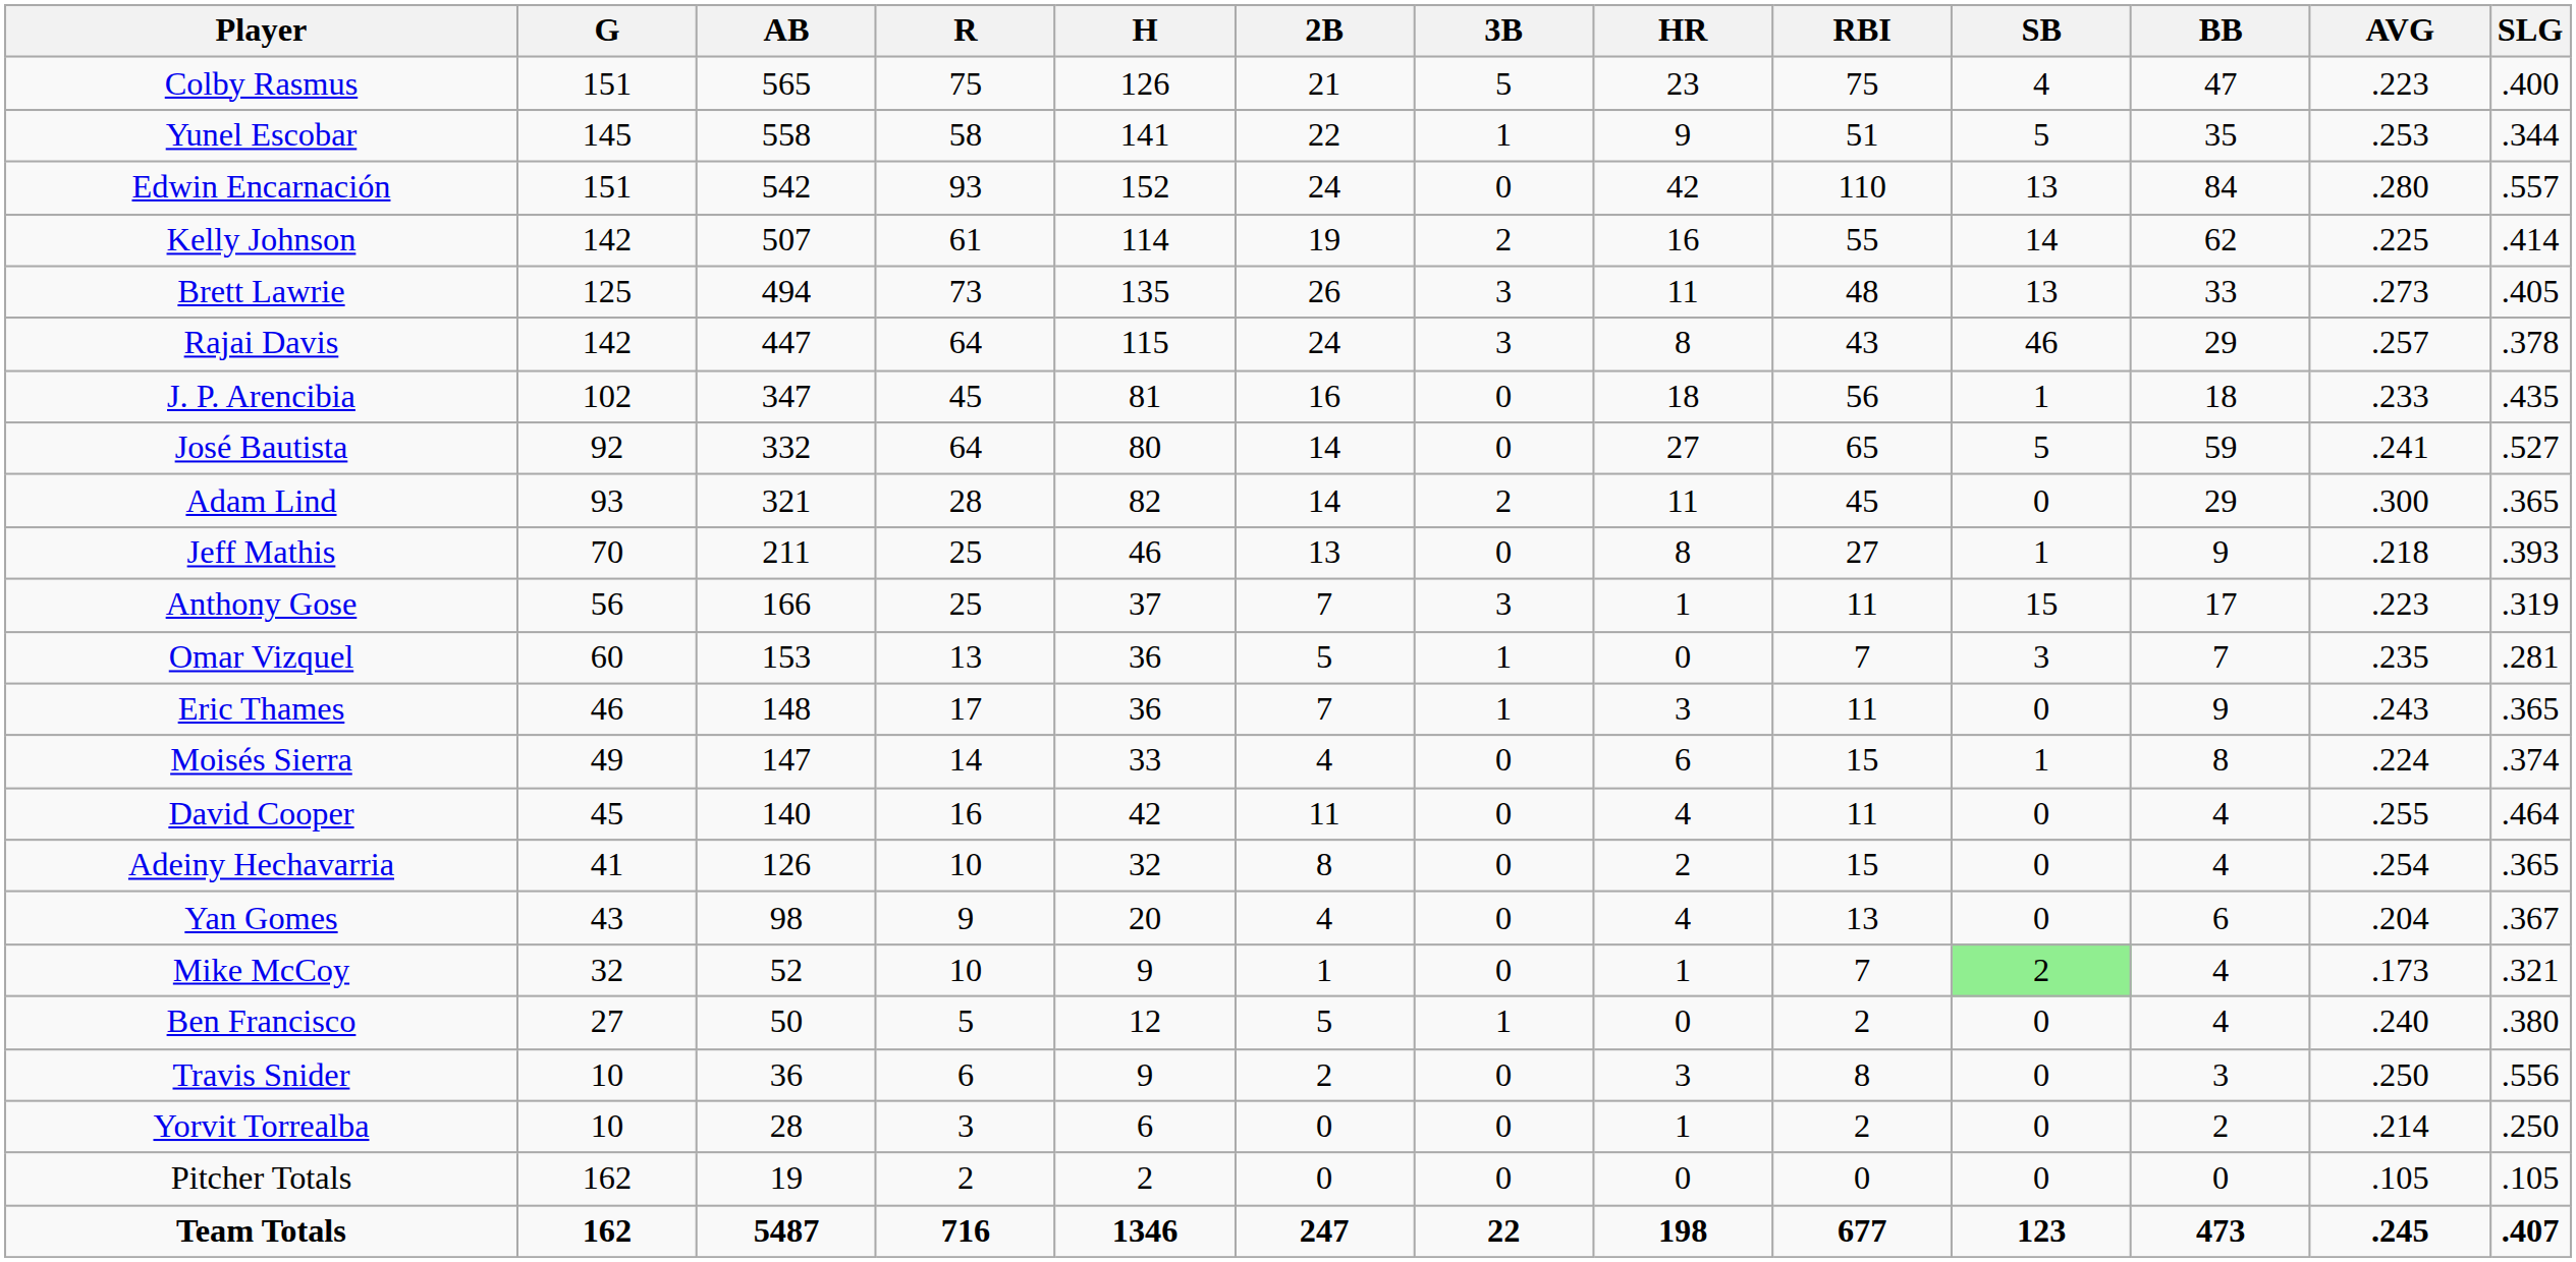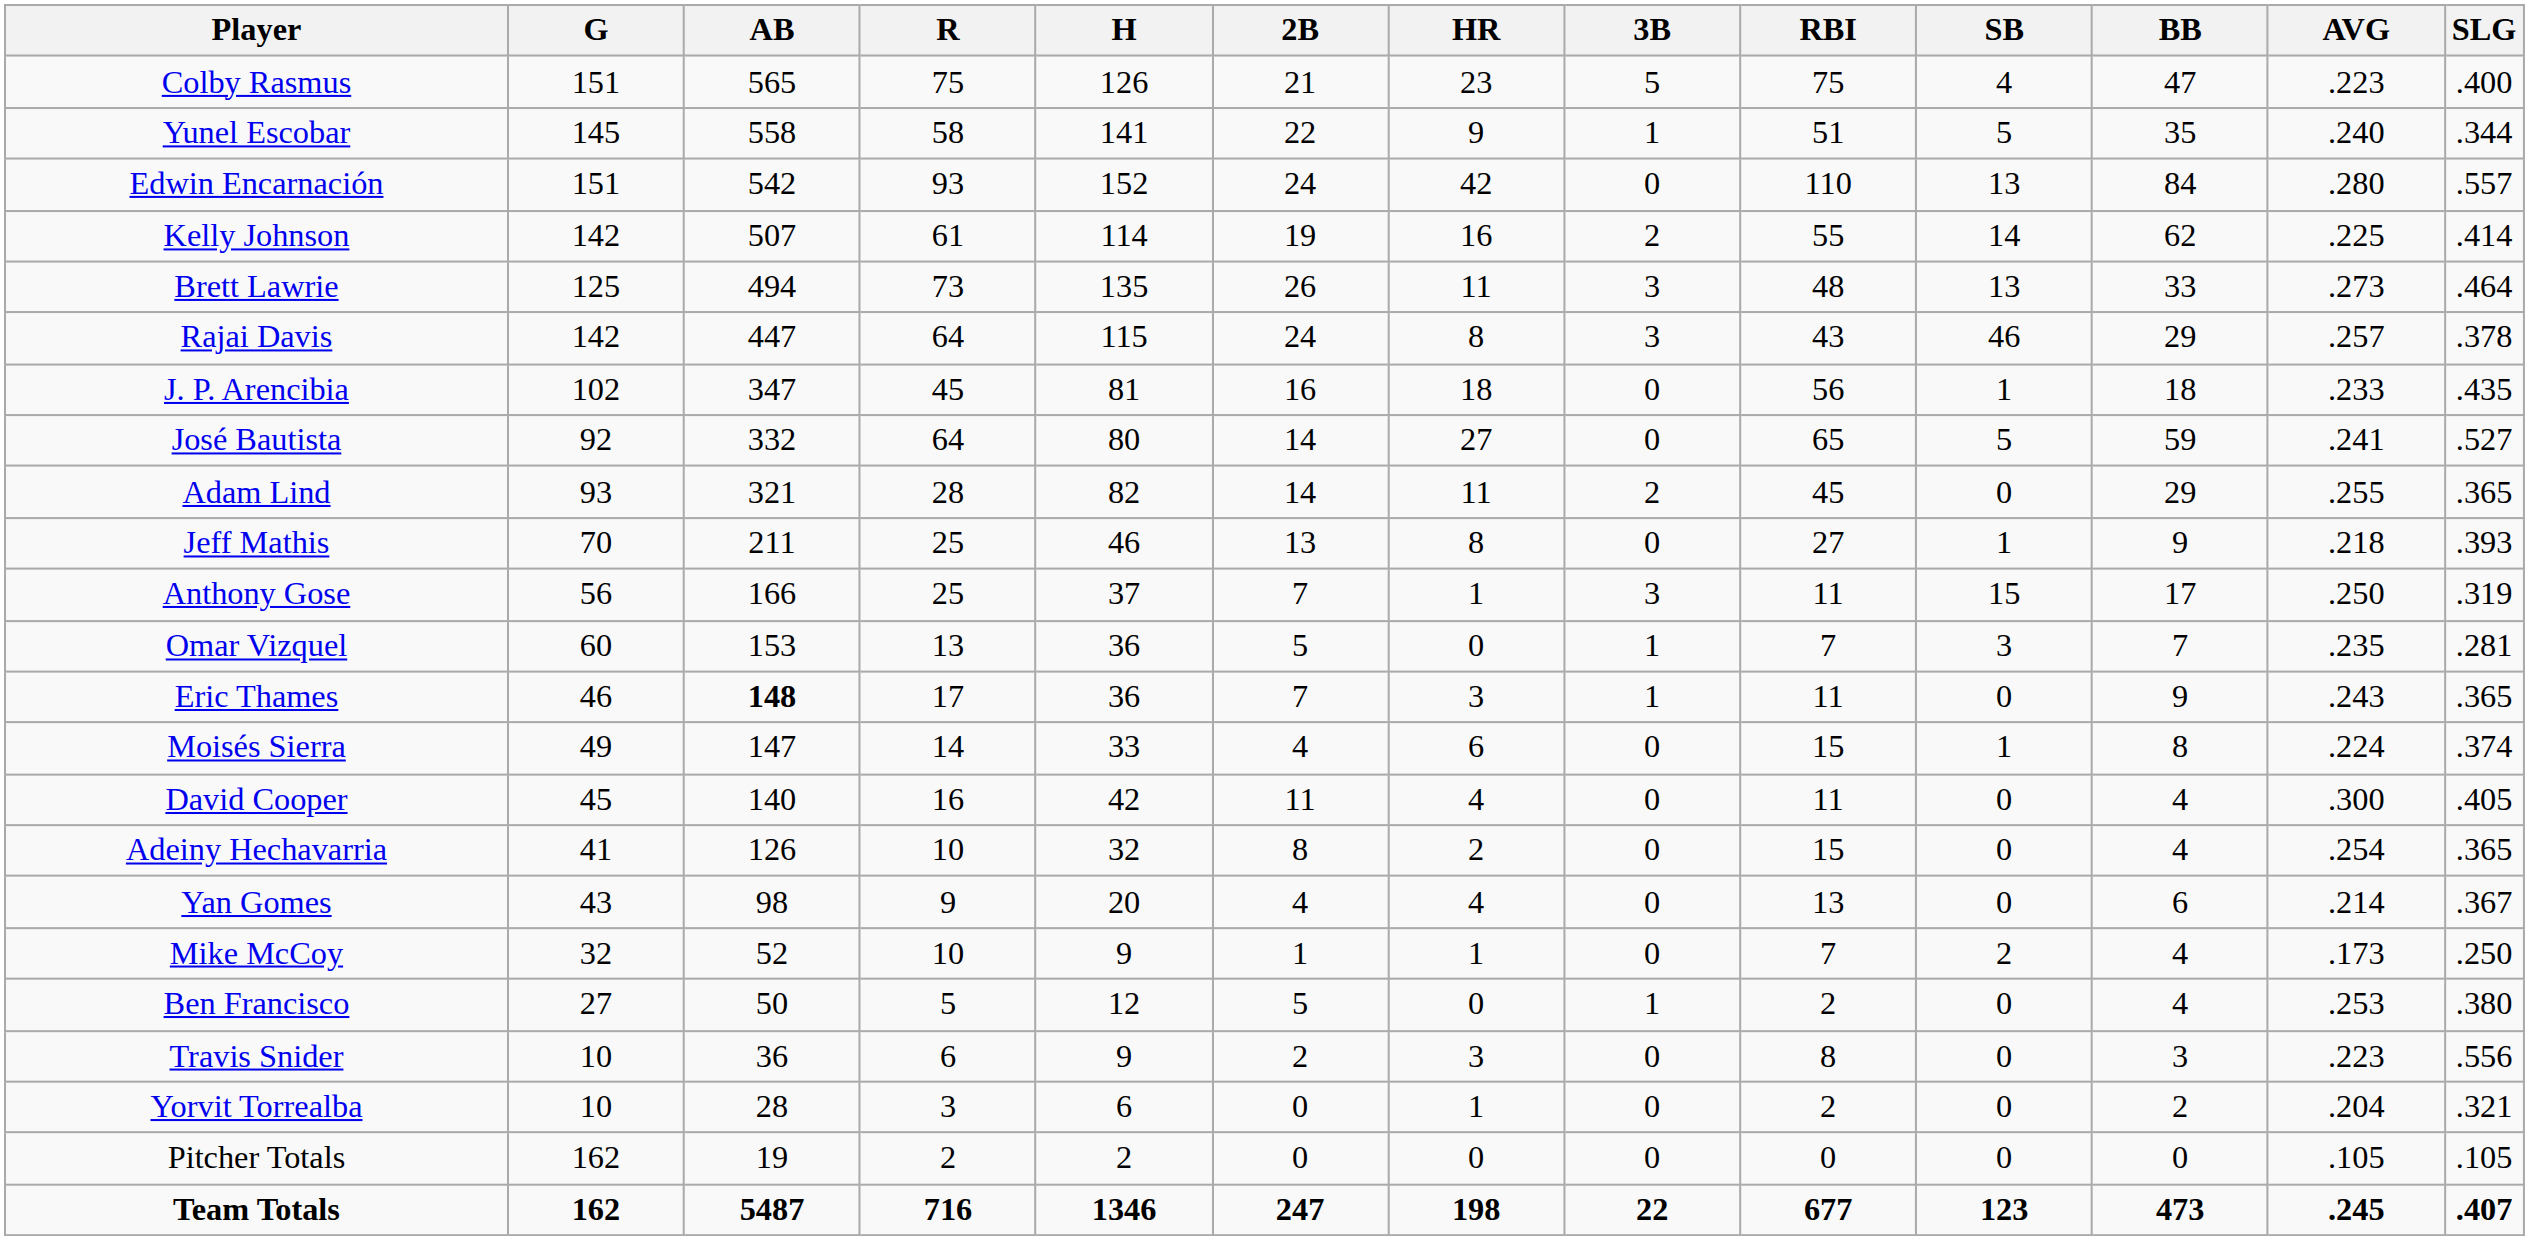columns swapped: 3B <-> HR
Yunel Escobar | AVG: .253 -> .240
Brett Lawrie | SLG: .405 -> .464
Adam Lind | AVG: .300 -> .255
Anthony Gose | AVG: .223 -> .250
Eric Thames | AB: normal -> bold
David Cooper | AVG: .255 -> .300
David Cooper | SLG: .464 -> .405
Yan Gomes | AVG: .204 -> .214
Mike McCoy | SB: lightgreen background -> no background
Mike McCoy | SLG: .321 -> .250
Ben Francisco | AVG: .240 -> .253
Travis Snider | AVG: .250 -> .223
Yorvit Torrealba | AVG: .214 -> .204
Yorvit Torrealba | SLG: .250 -> .321
